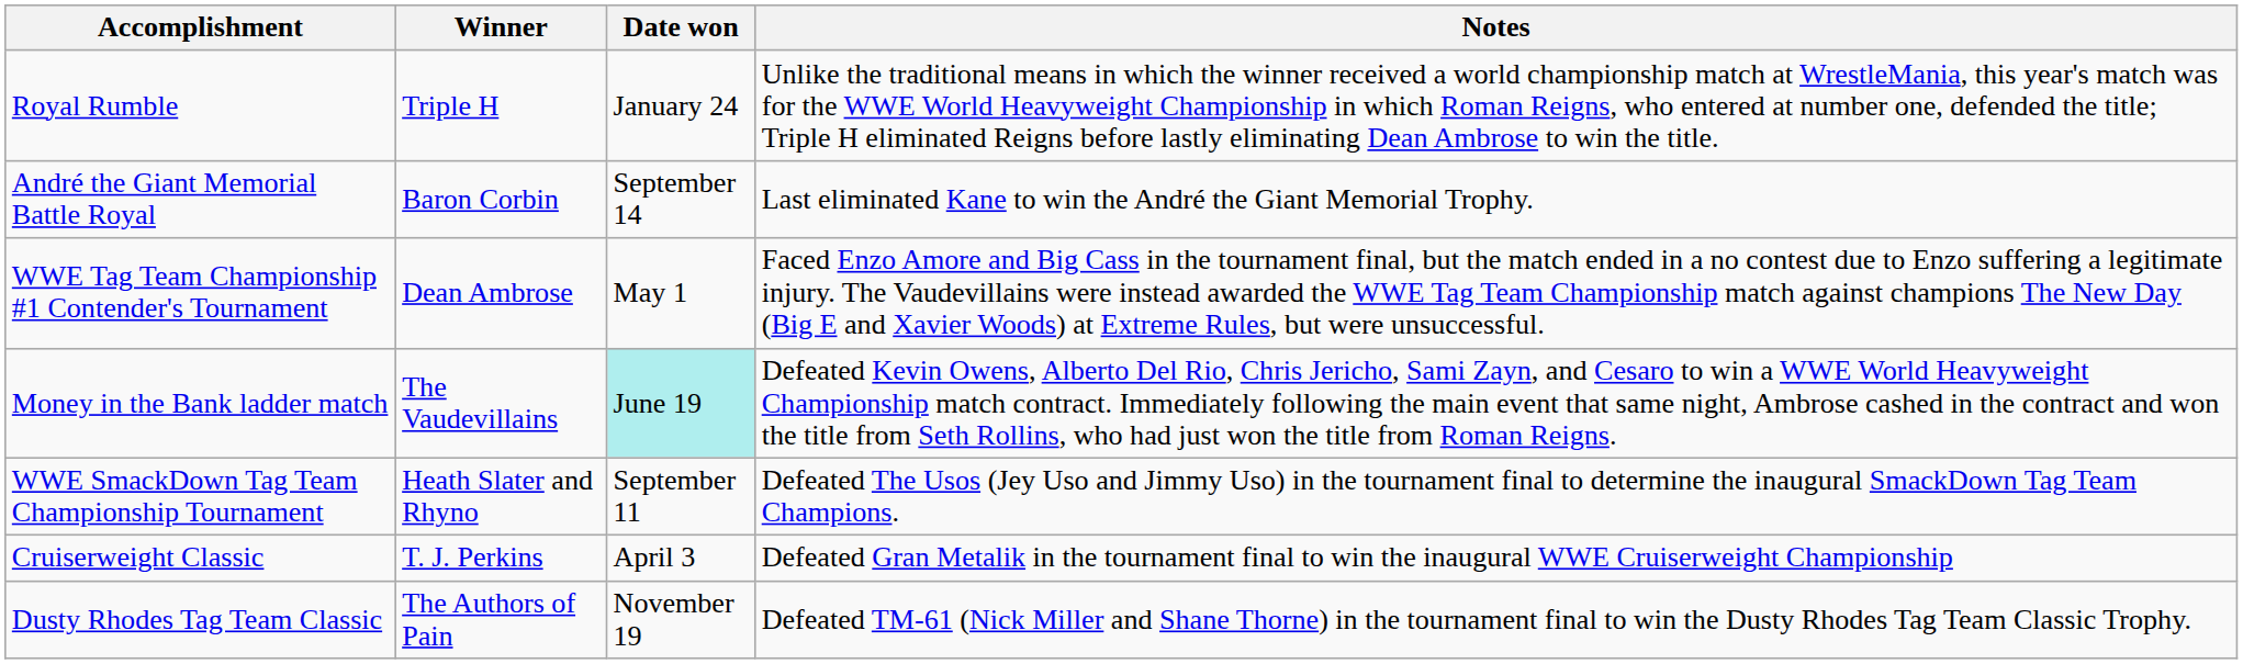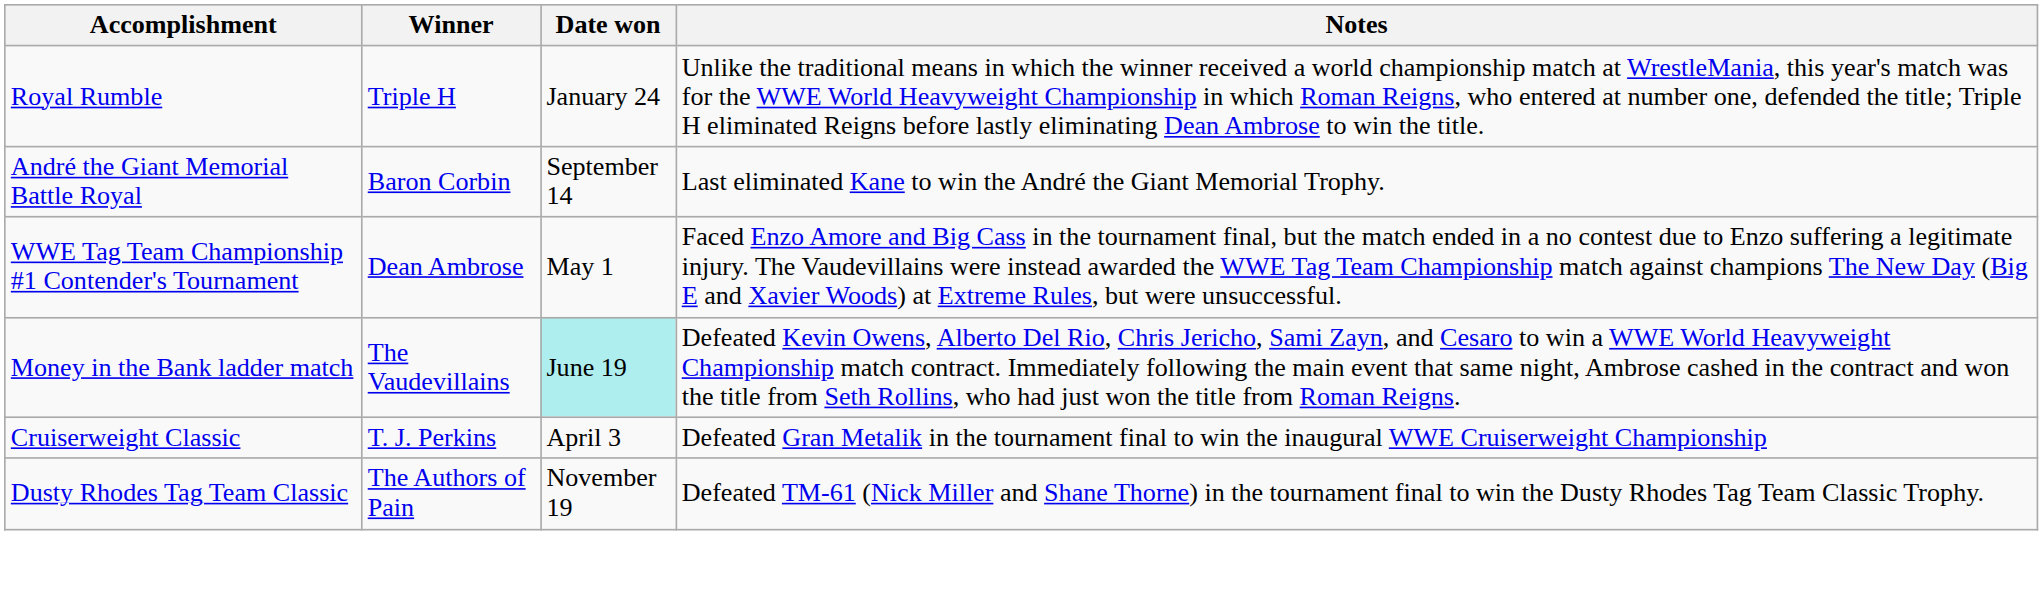- row: WWE SmackDown Tag Team Championship Tournament | Heath Slater and Rhyno | September 11 | Defeated The Usos (Jey Uso and Jimmy Uso) in the tournament final to determine the inaugural SmackDown Tag Team Champions.
